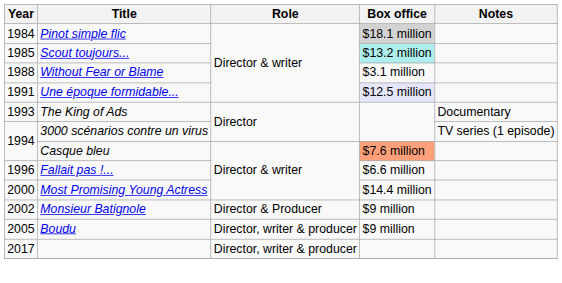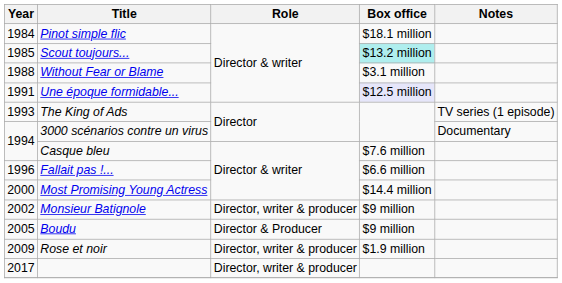Pinot simple flic | Box office: lightgrey background -> no background
The King of Ads | Notes: Documentary -> TV series (1 episode)
3000 scénarios contre un virus | Notes: TV series (1 episode) -> Documentary
Casque bleu | Box office: lightsalmon background -> no background
Monsieur Batignole | Role: Director & Producer -> Director, writer & producer
Boudu | Role: Director, writer & producer -> Director & Producer
+ row: 2009 | Rose et noir | Director, writer & producer | $1.9 million
